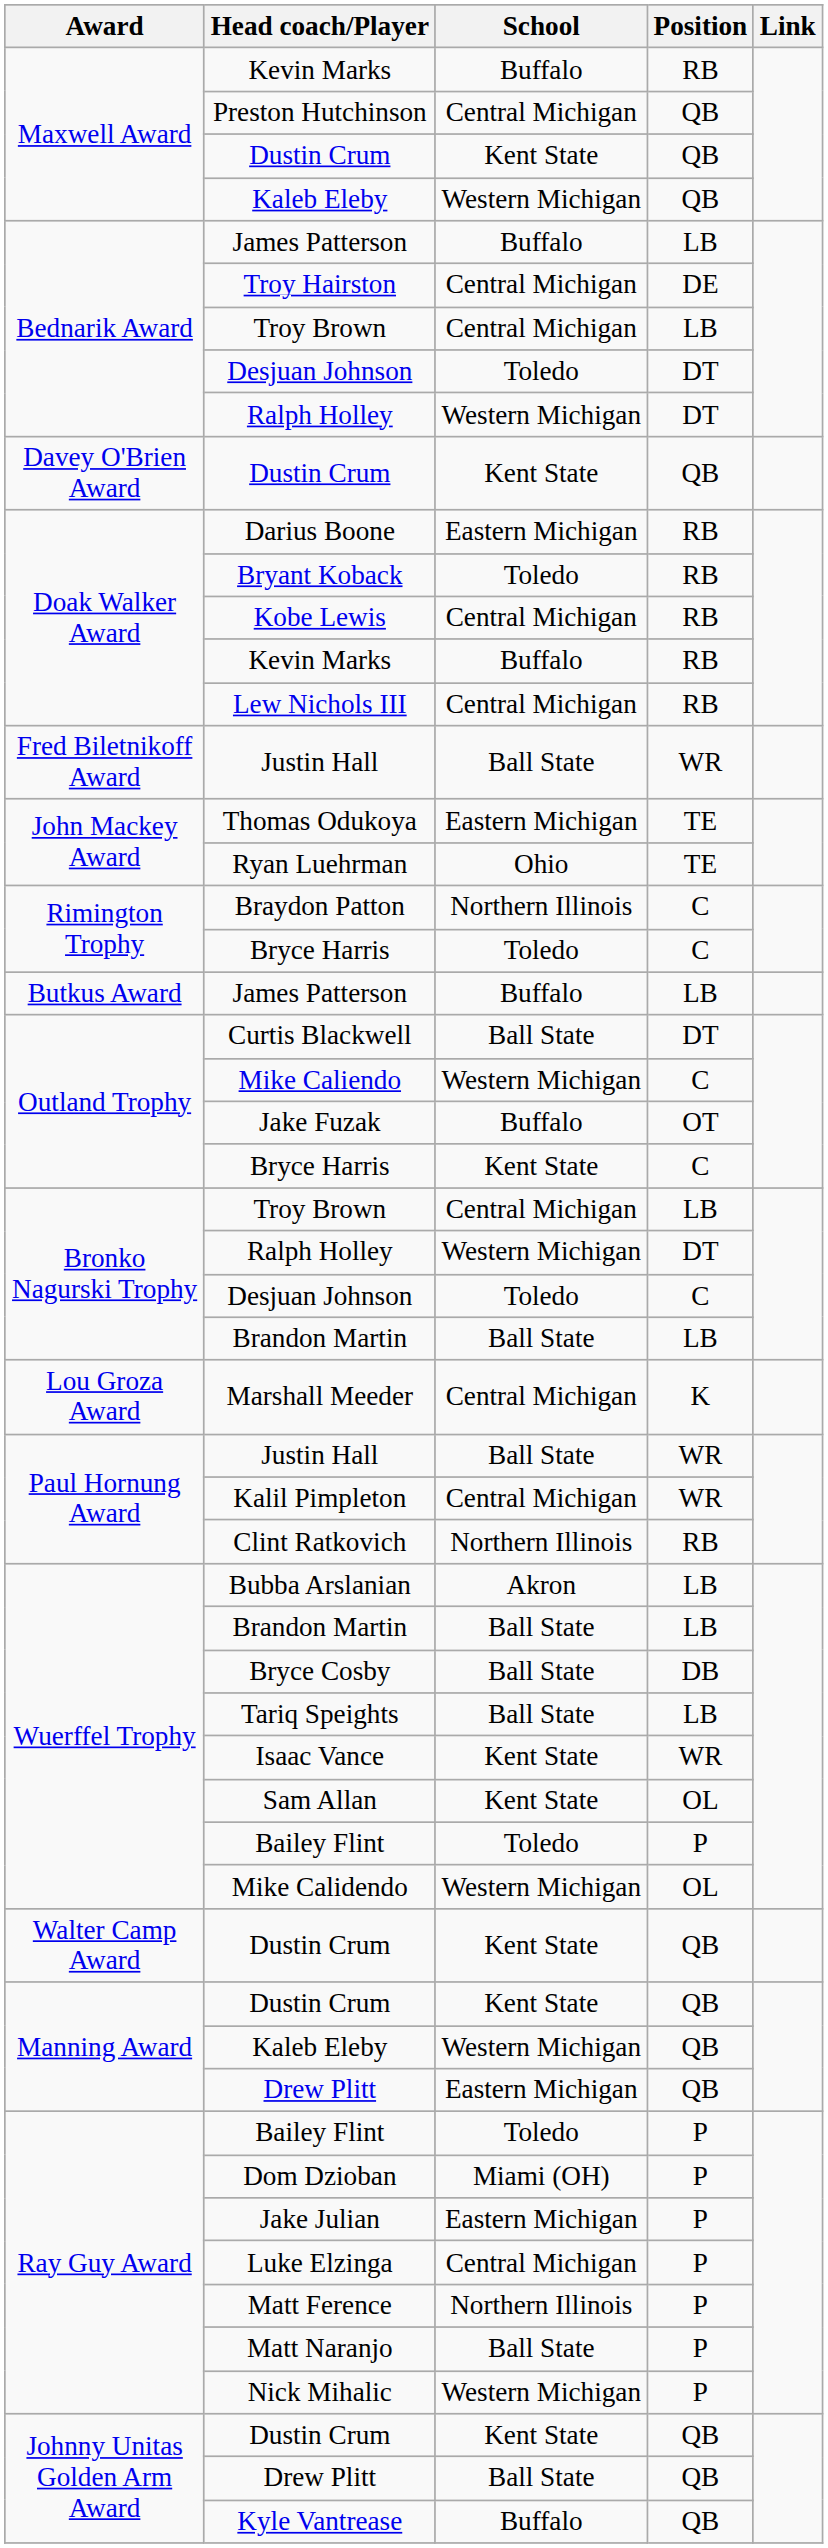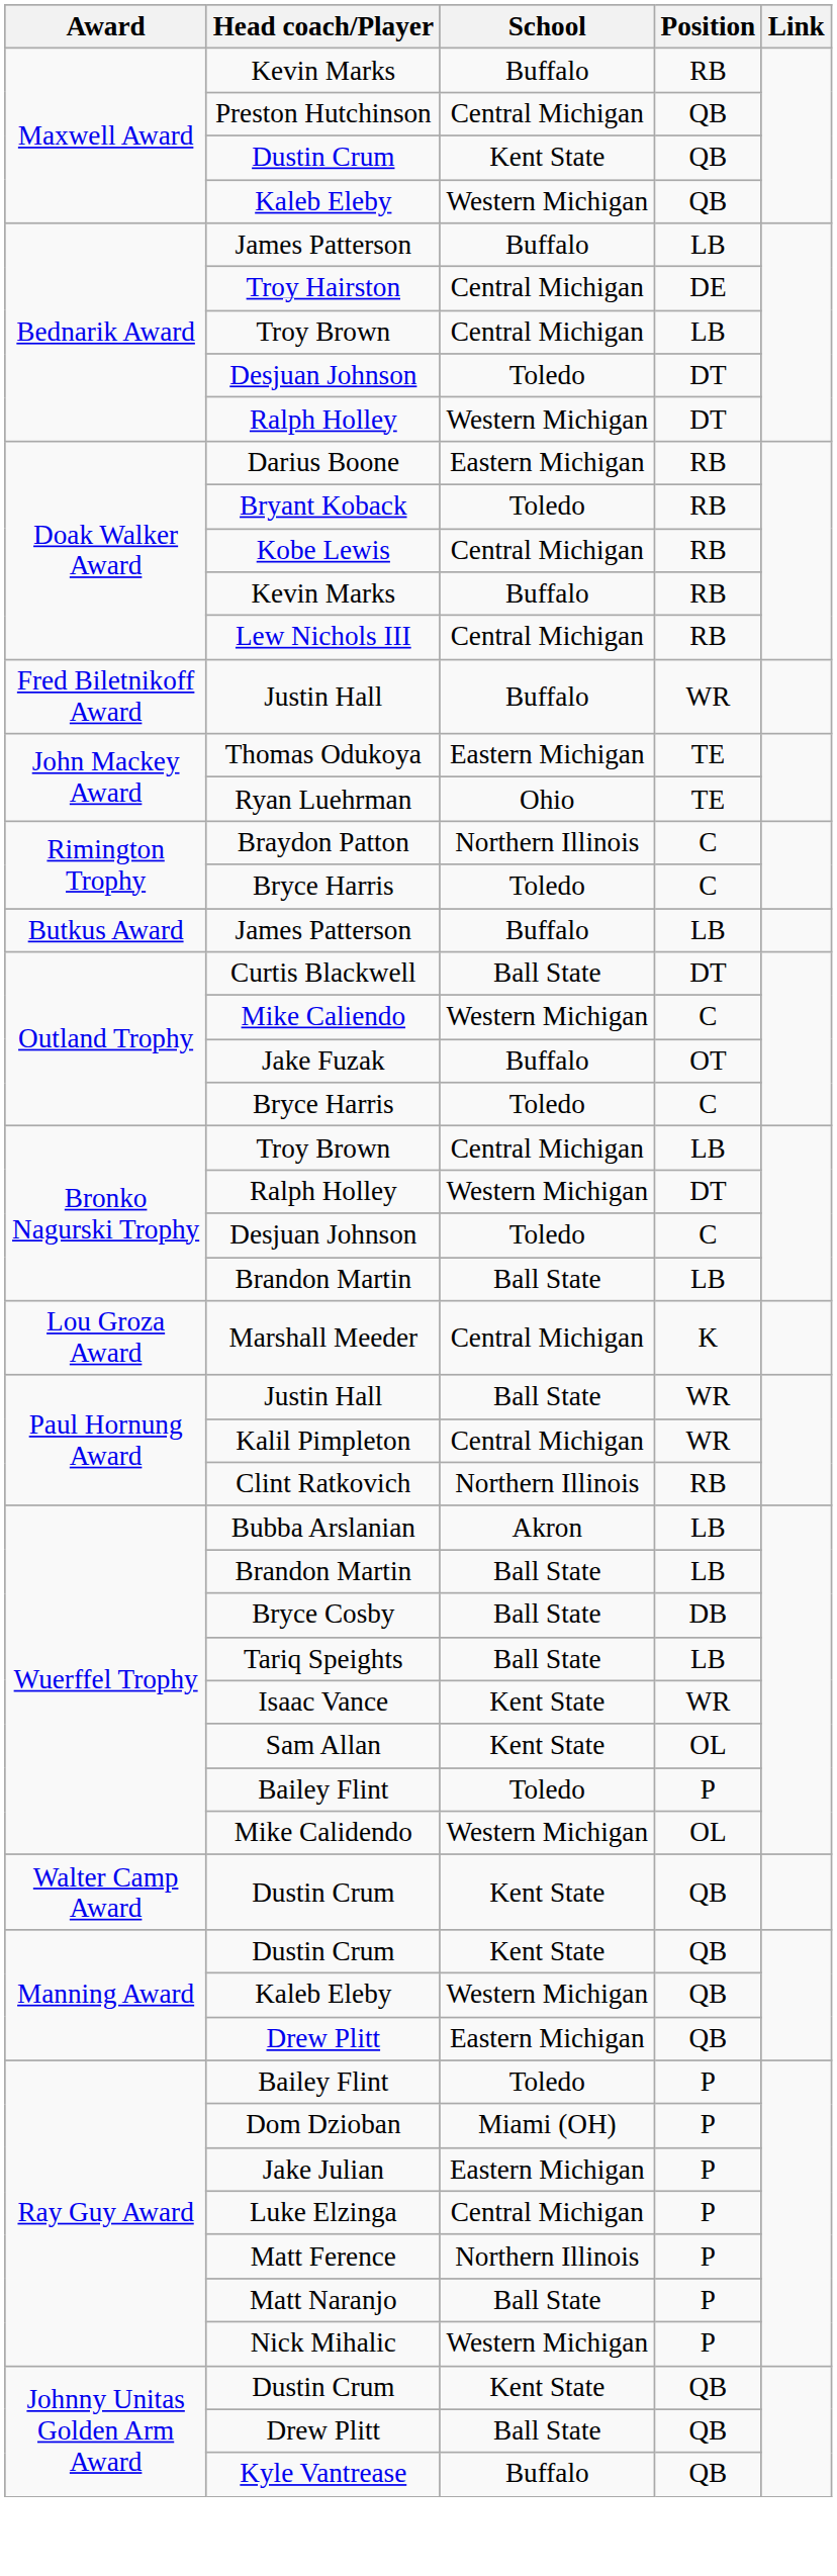- row: Davey O'Brien Award | Dustin Crum | Kent State | QB
Fred Biletnikoff Award / Justin Hall | School: Ball State -> Buffalo
Outland Trophy / Bryce Harris | School: Kent State -> Toledo
